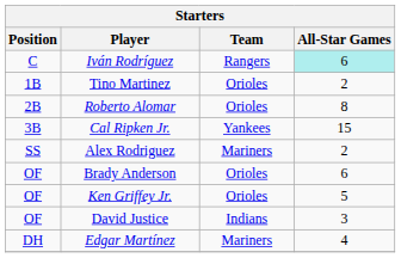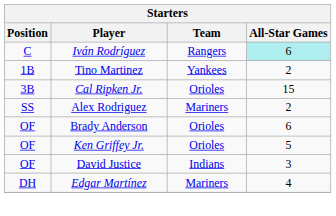Tino Martinez | Team: Orioles -> Yankees
- row: 2B | Roberto Alomar | Orioles | 8
Cal Ripken Jr. | Team: Yankees -> Orioles
